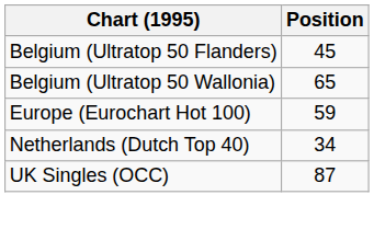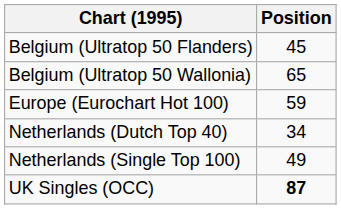+ row: Netherlands (Single Top 100) | 49
UK Singles (OCC) | Position: normal -> bold
